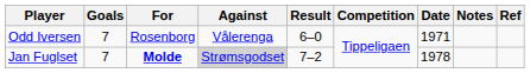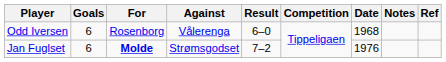Odd Iversen | Goals: 7 -> 6
Odd Iversen | Date: 1971 -> 1968
Jan Fuglset | Goals: 7 -> 6
Jan Fuglset | Against: lightgrey background -> no background
Jan Fuglset | Date: 1978 -> 1976
